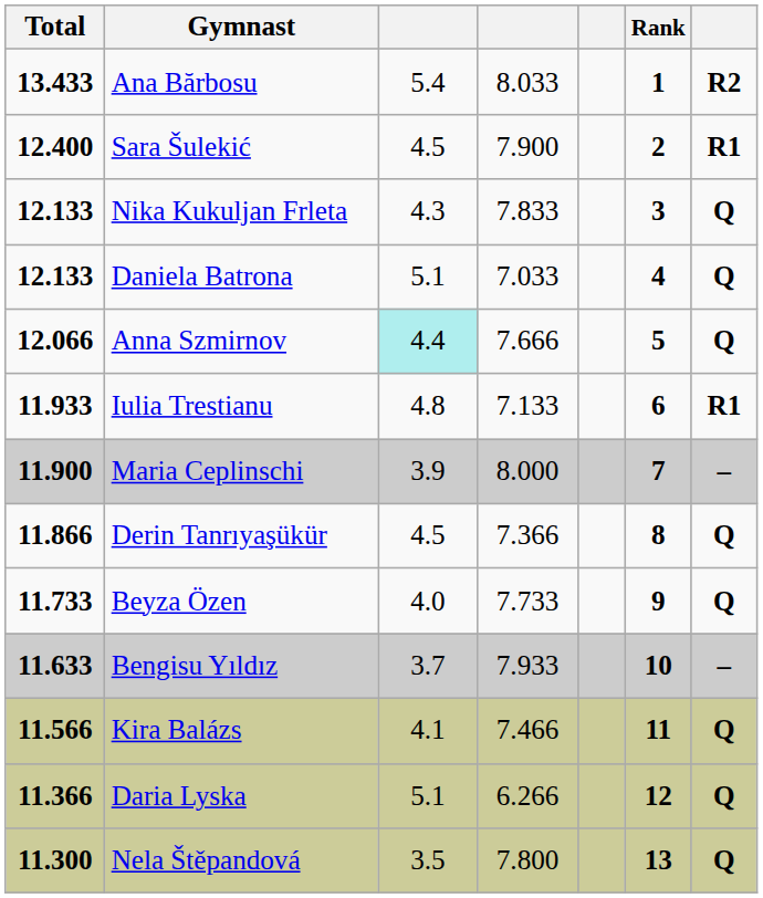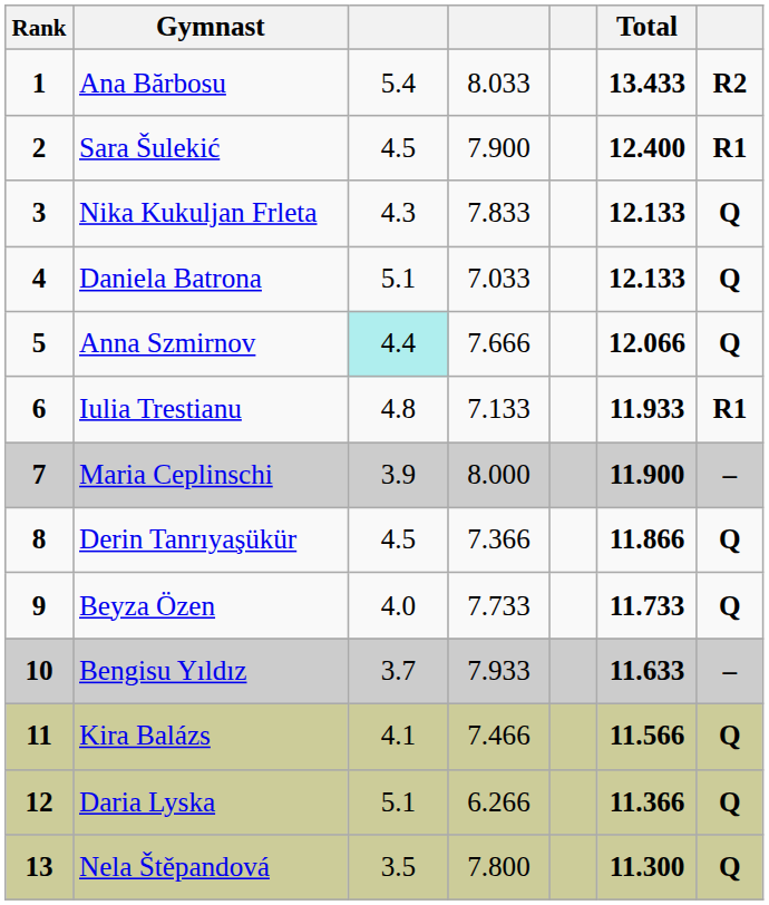columns swapped: Rank <-> Total
